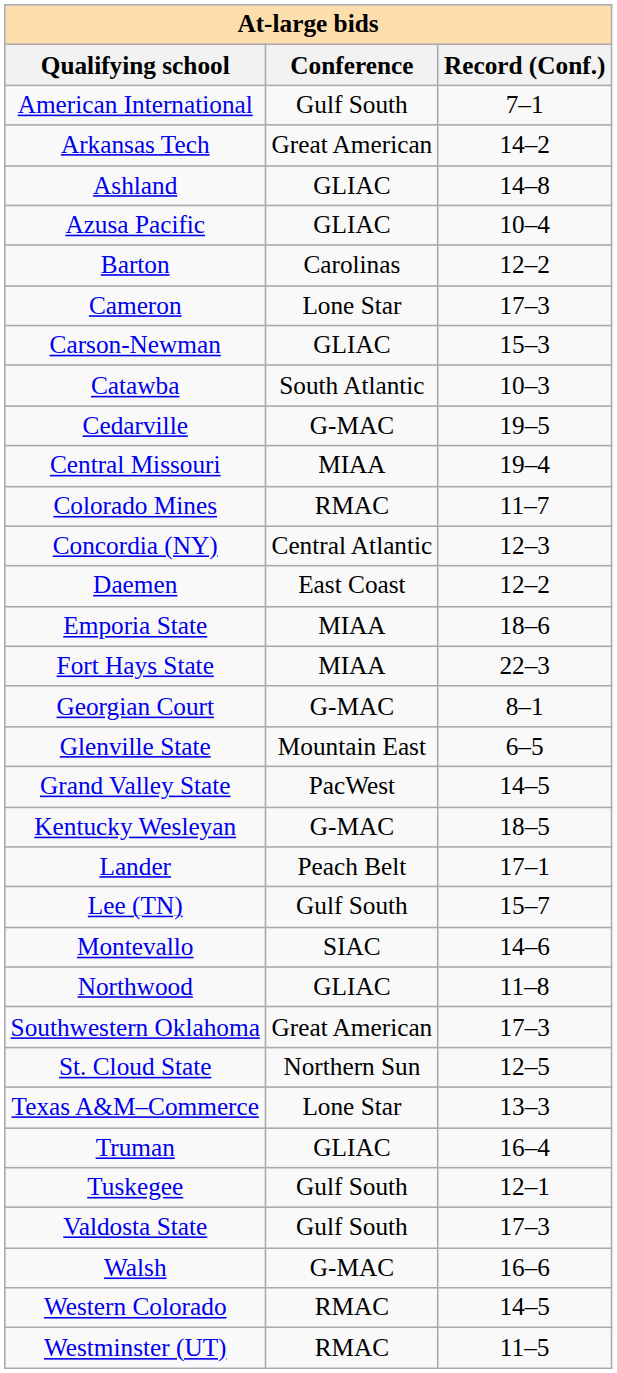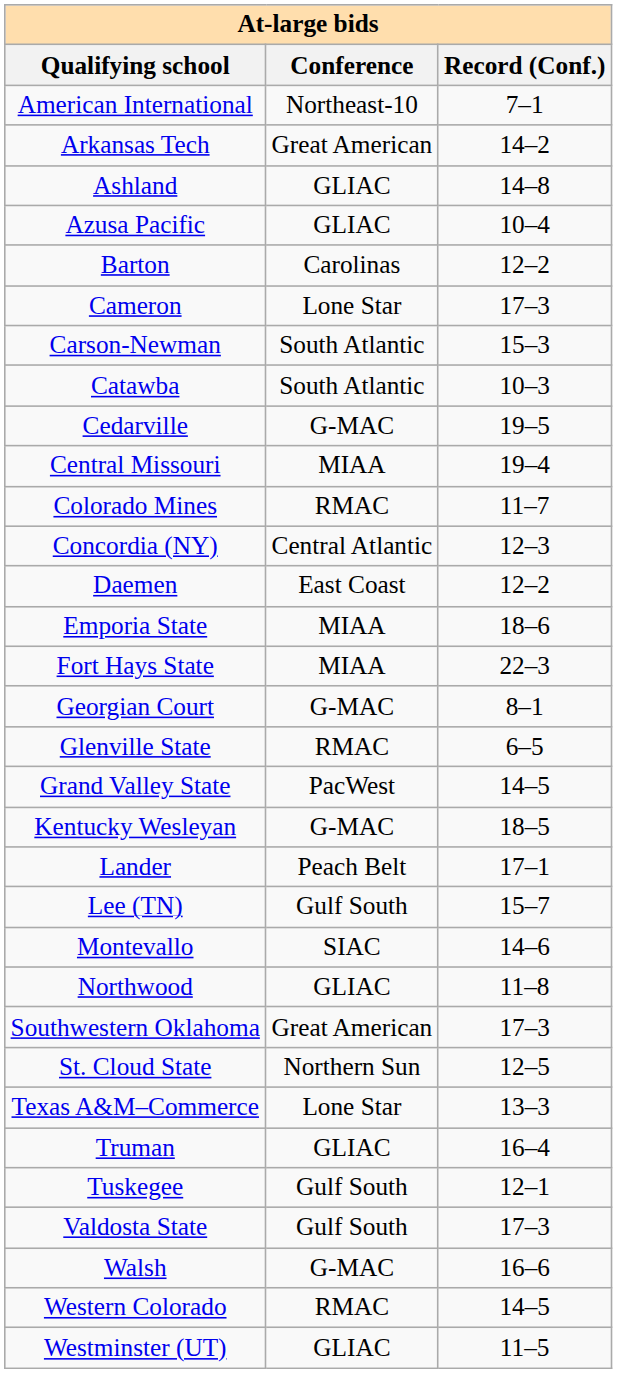American International | Conference: Gulf South -> Northeast-10
Carson-Newman | Conference: GLIAC -> South Atlantic
Glenville State | Conference: Mountain East -> RMAC
Westminster (UT) | Conference: RMAC -> GLIAC
